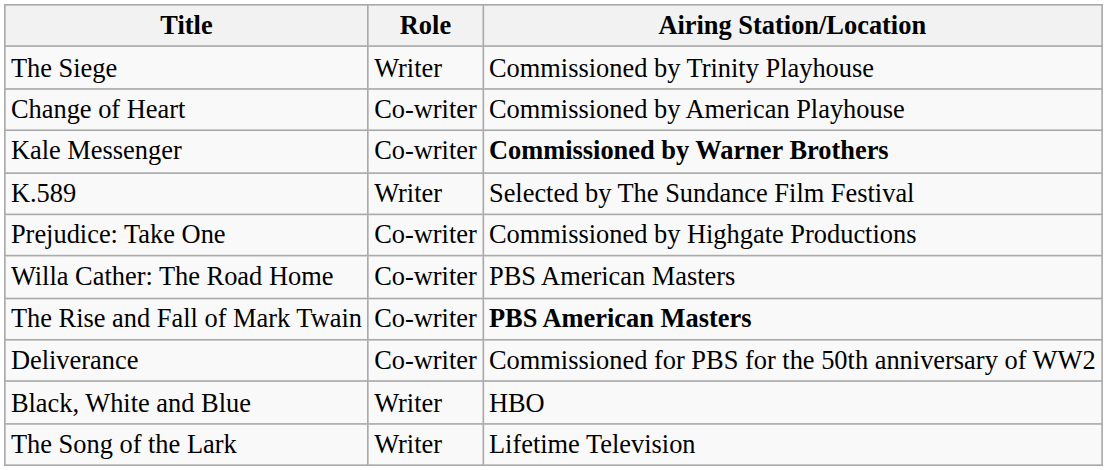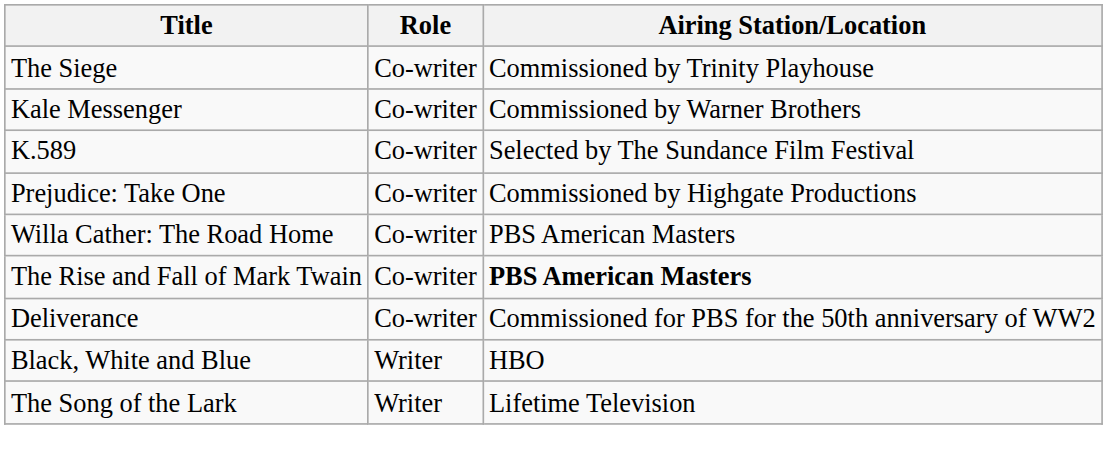The Siege | Role: Writer -> Co-writer
- row: Change of Heart | Co-writer | Commissioned by American Playhouse
Kale Messenger | Airing Station/Location: bold -> normal
K.589 | Role: Writer -> Co-writer
